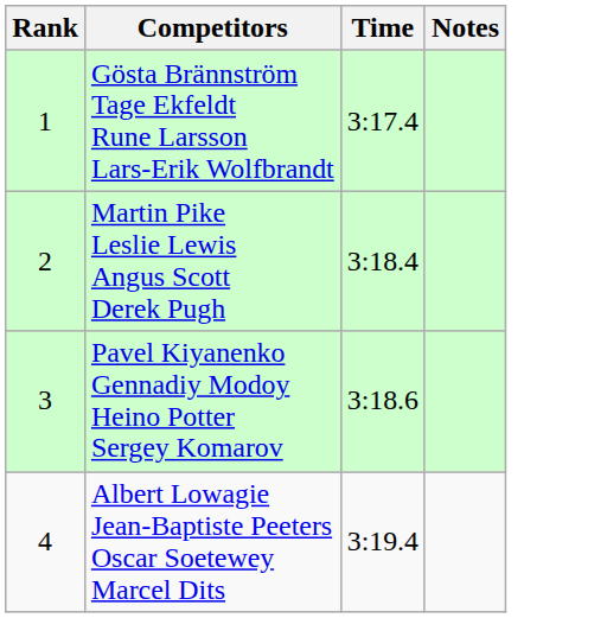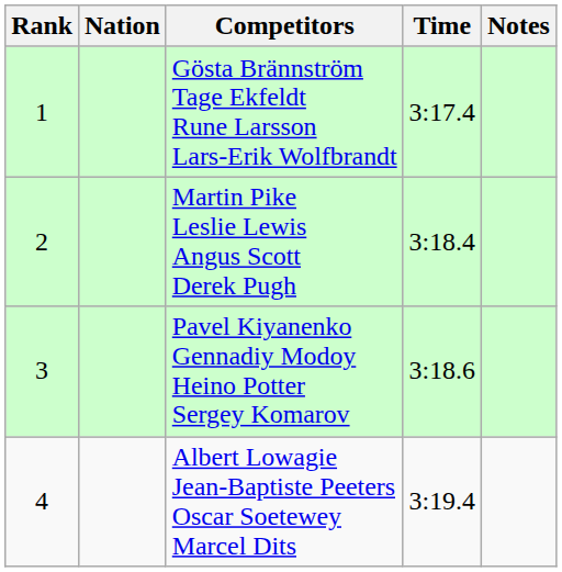+ column: Nation
